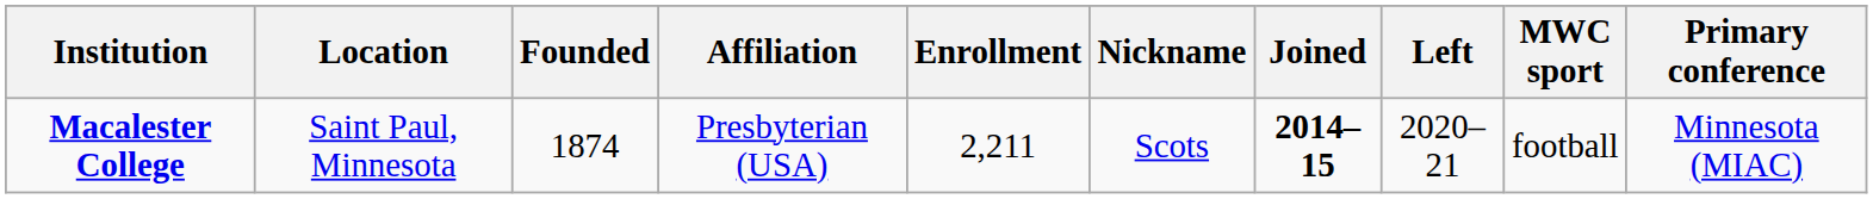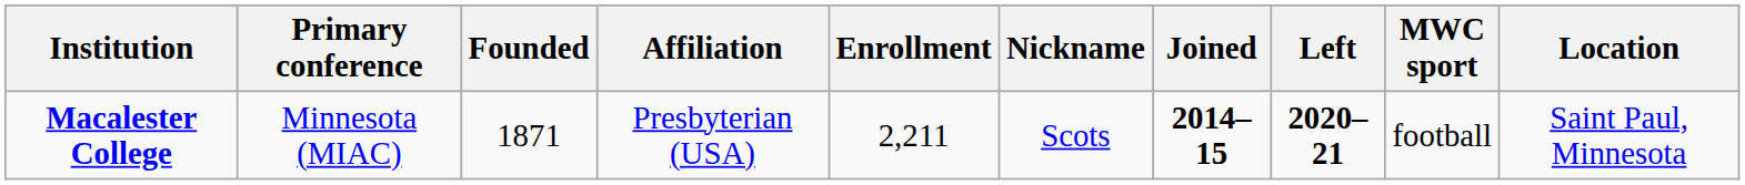columns swapped: Location <-> Primary conference
Macalester College | Founded: 1874 -> 1871
Macalester College | Left: normal -> bold
